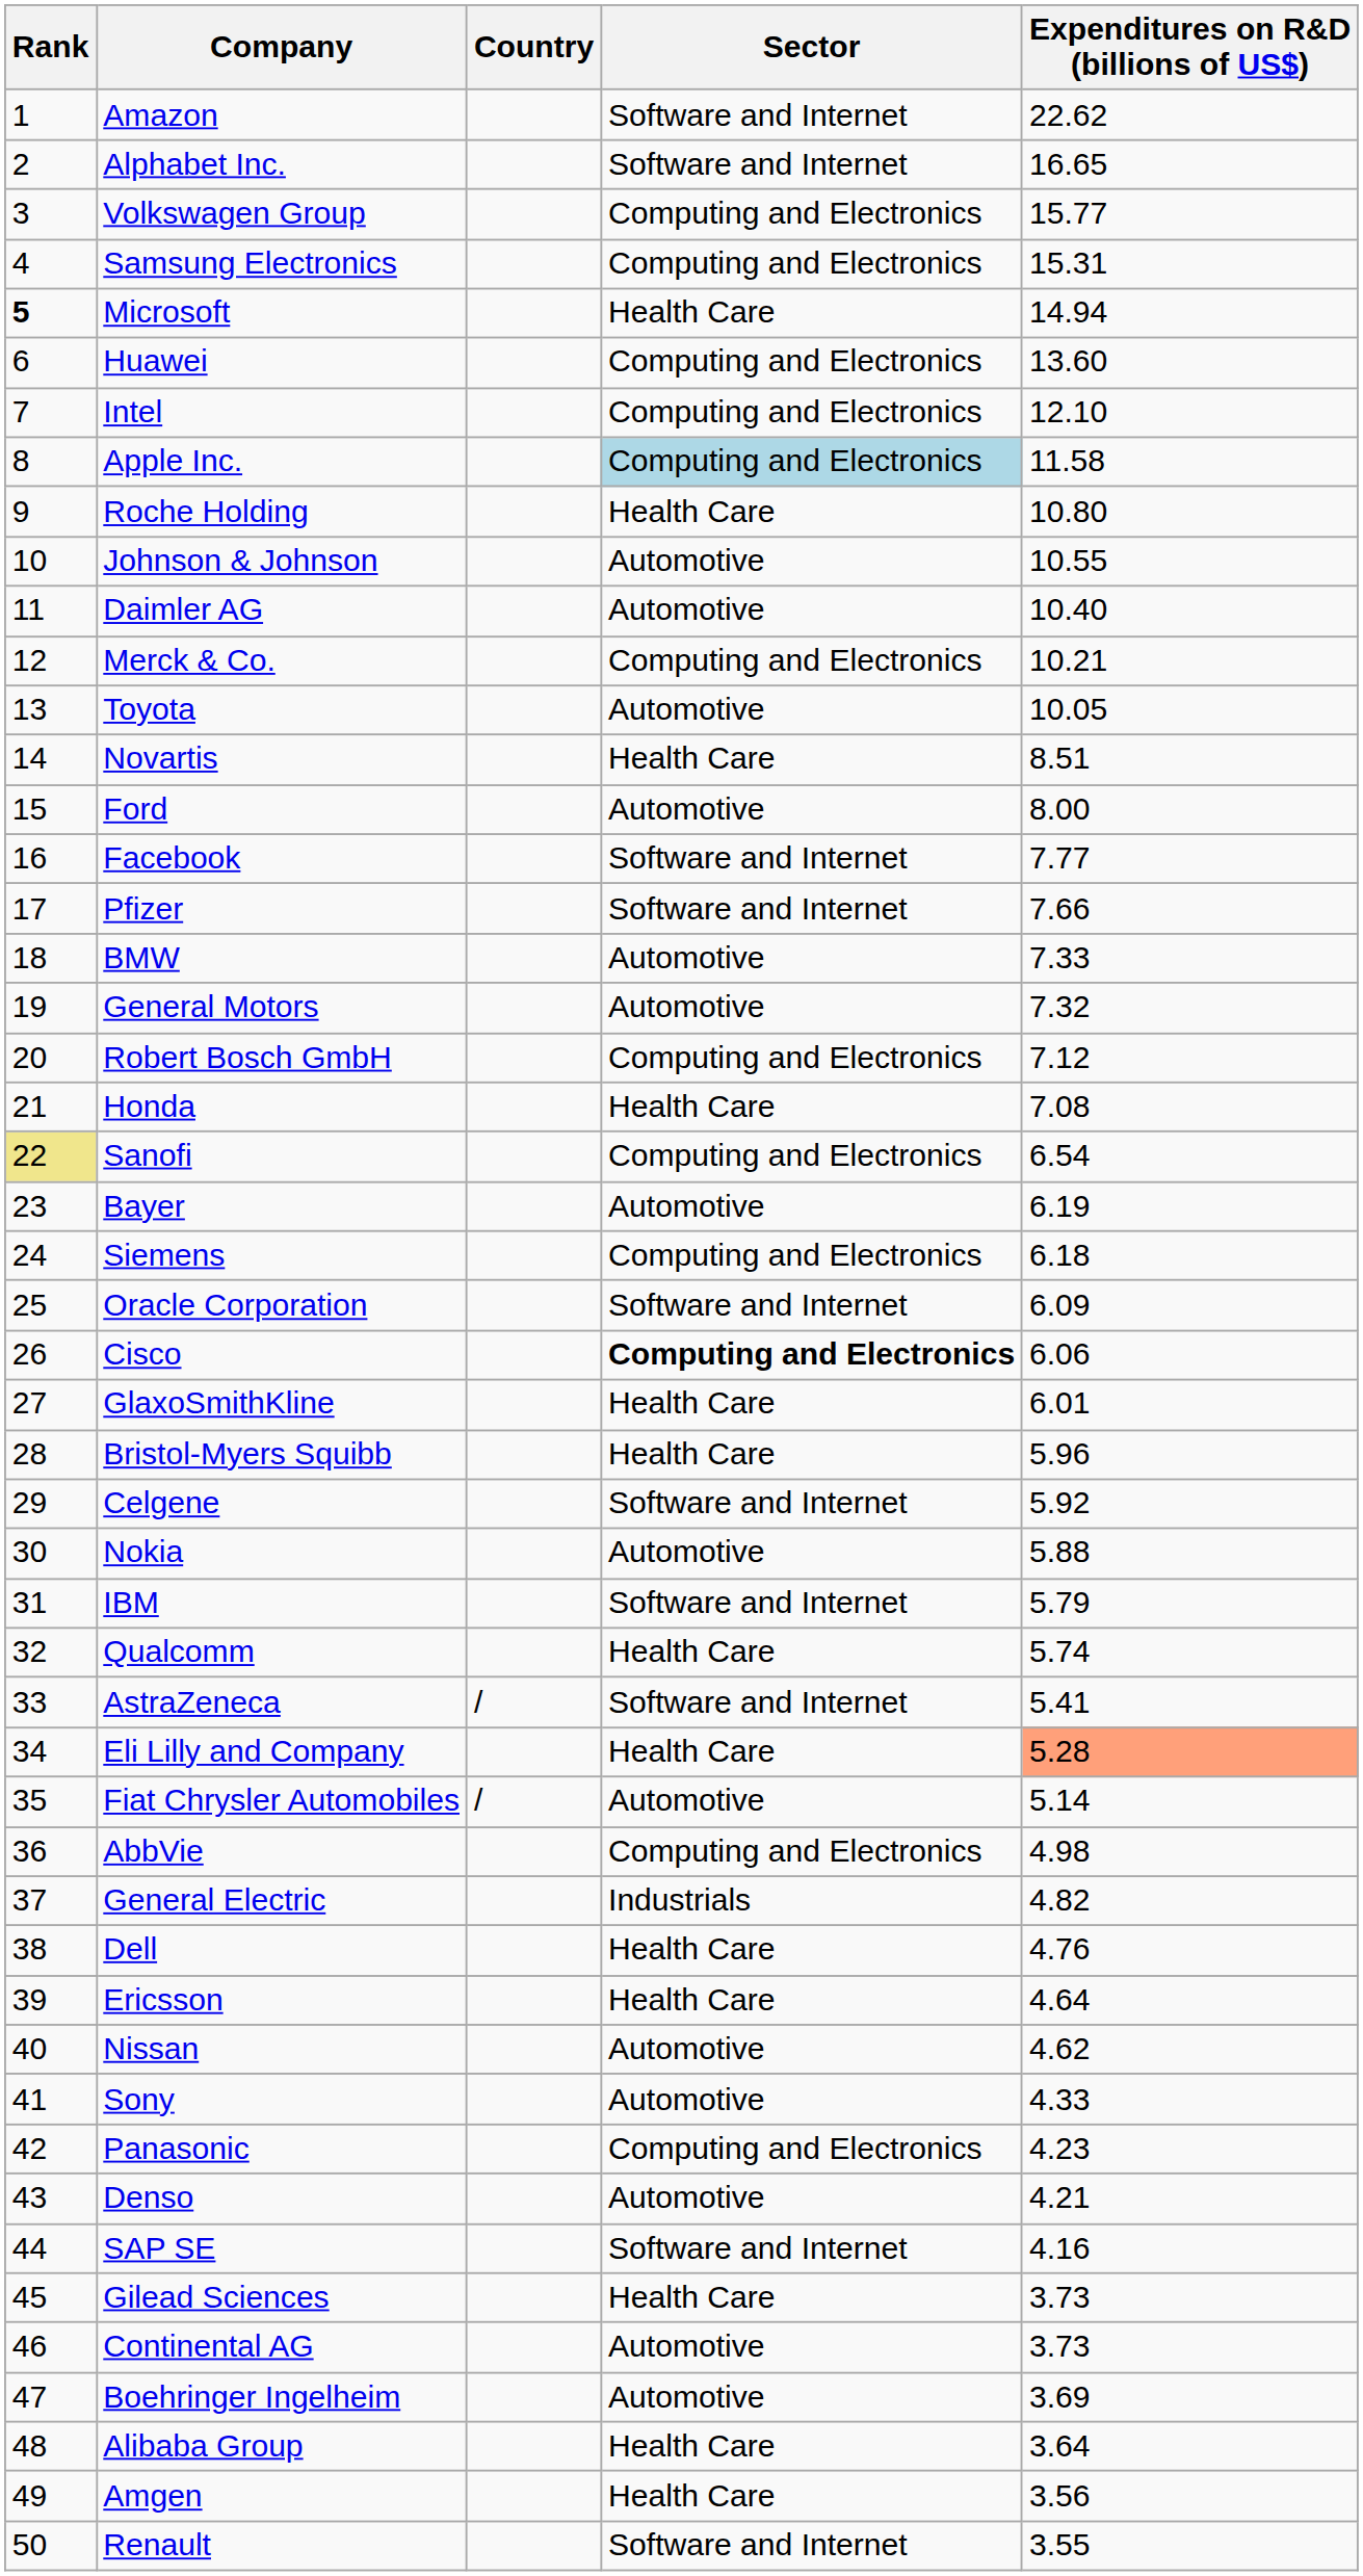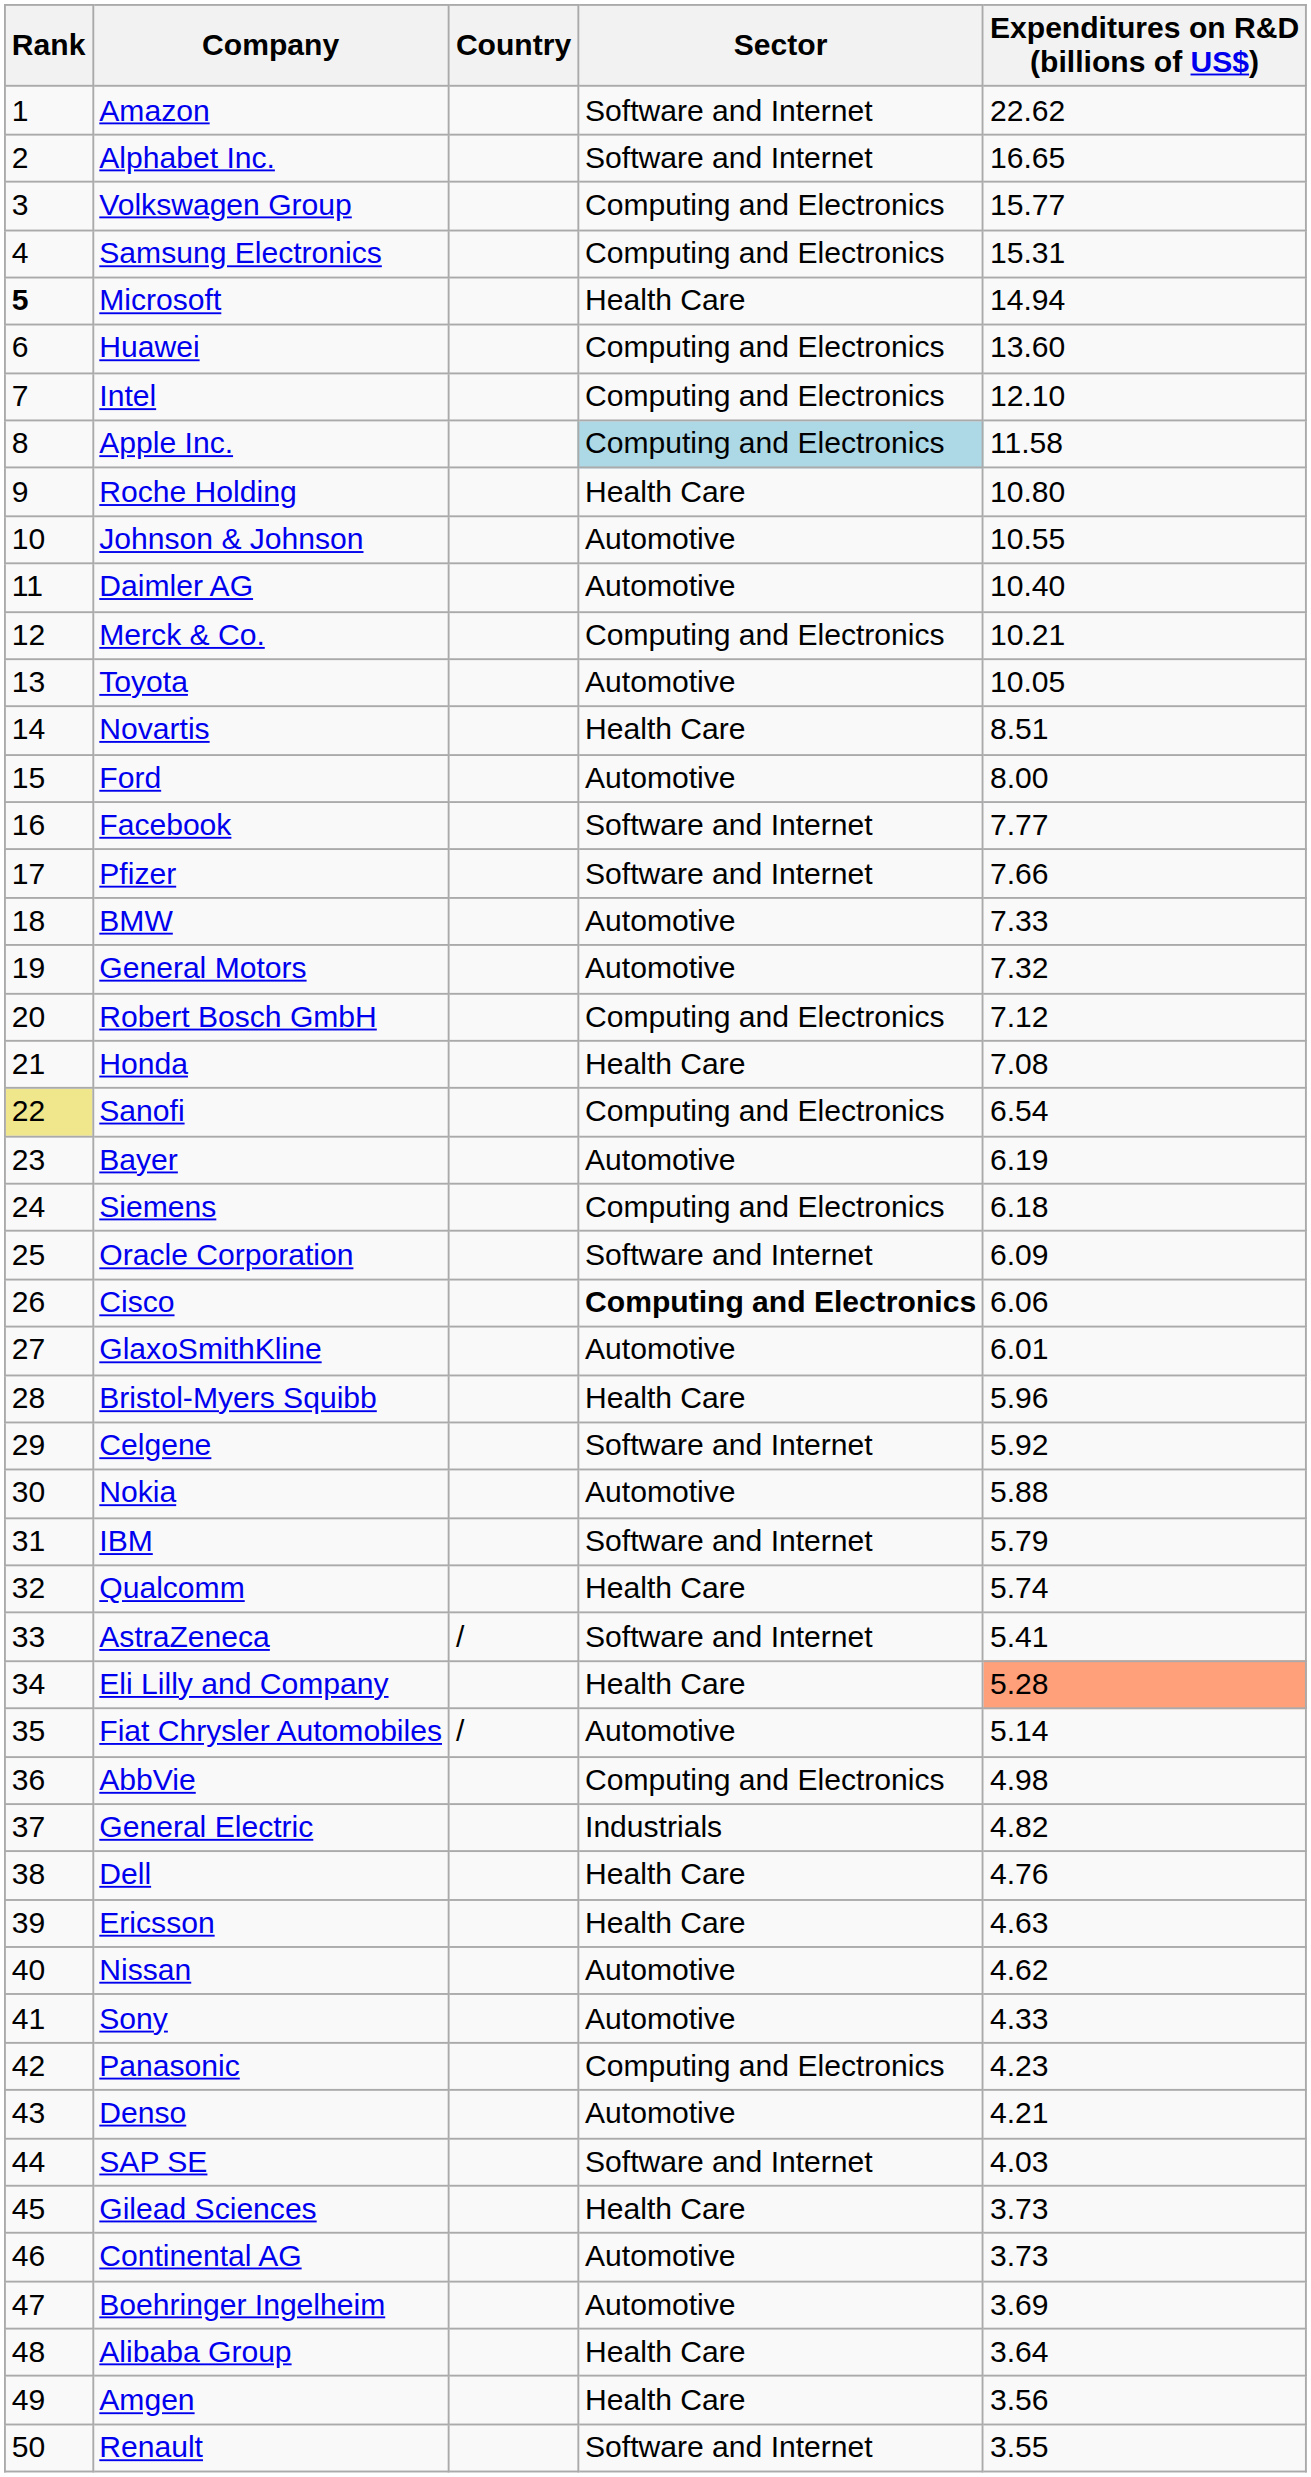GlaxoSmithKline | Sector: Health Care -> Automotive
Ericsson | Expenditures on R&D (billions of US$): 4.64 -> 4.63
SAP SE | Expenditures on R&D (billions of US$): 4.16 -> 4.03
